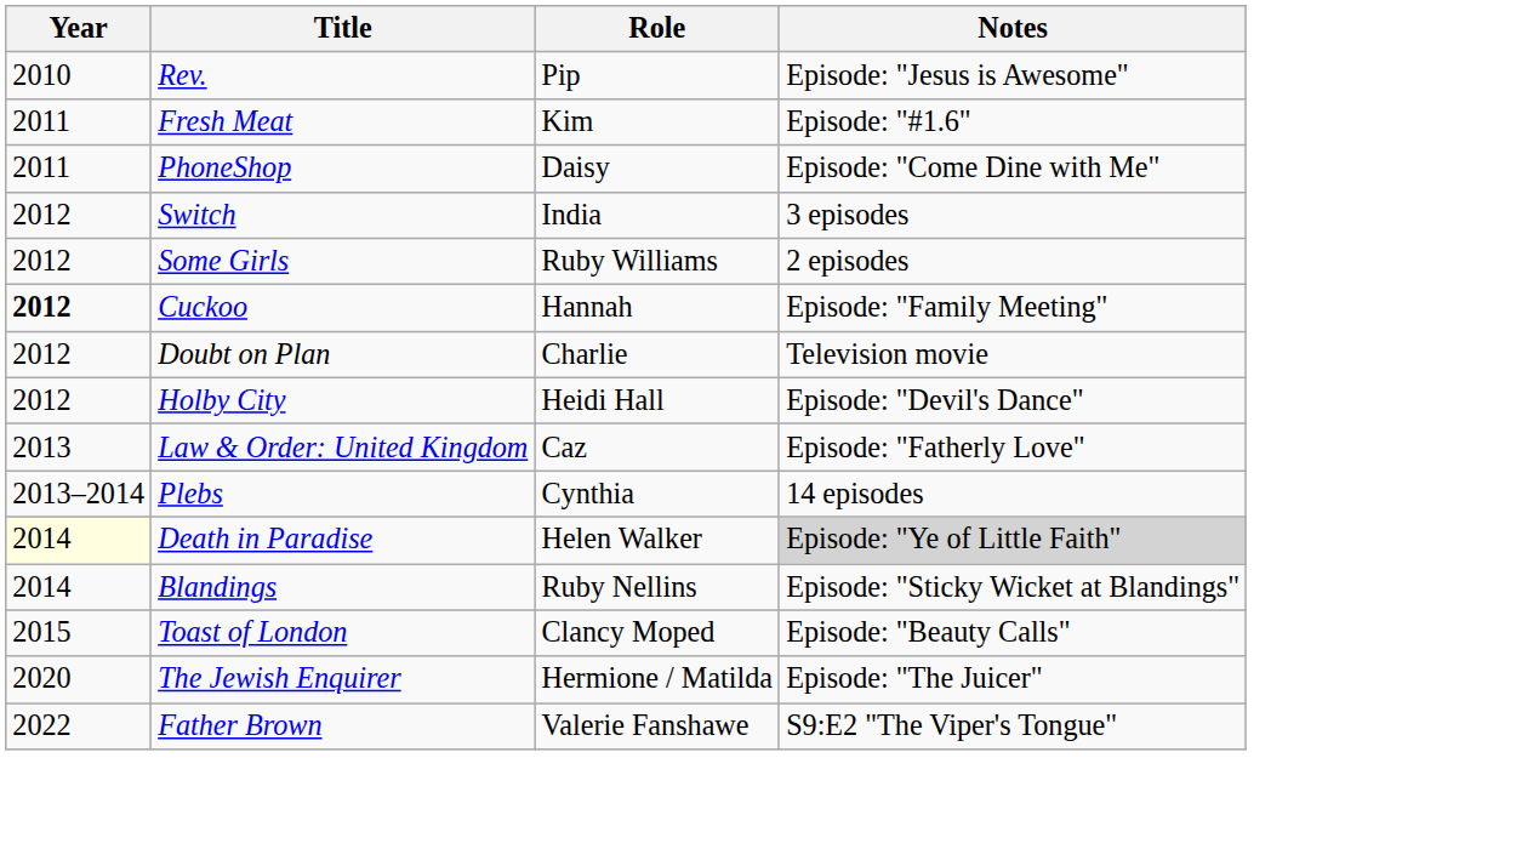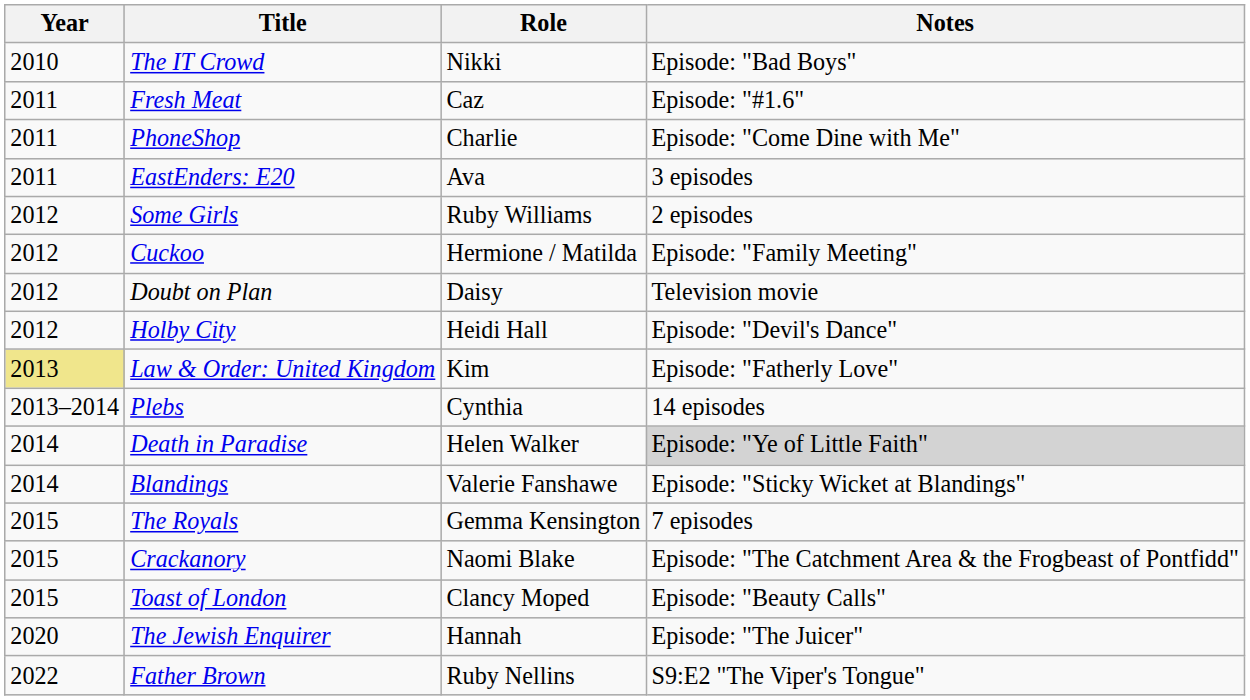- row: 2010 | Rev. | Pip | Episode: "Jesus is Awesome"
+ row: 2010 | The IT Crowd | Nikki | Episode: "Bad Boys"
Fresh Meat | Role: Kim -> Caz
PhoneShop | Role: Daisy -> Charlie
+ row: 2011 | EastEnders: E20 | Ava | 3 episodes
- row: 2012 | Switch | India | 3 episodes
Cuckoo | Year: bold -> normal
Cuckoo | Role: Hannah -> Hermione / Matilda
Doubt on Plan | Role: Charlie -> Daisy
Law & Order: United Kingdom | Year: no background -> khaki background
Law & Order: United Kingdom | Role: Caz -> Kim
Death in Paradise | Year: lightyellow background -> no background
Blandings | Role: Ruby Nellins -> Valerie Fanshawe
+ row: 2015 | The Royals | Gemma Kensington | 7 episodes
+ row: 2015 | Crackanory | Naomi Blake | Episode: "The Catchment Area & the Frogbeast of Pontfidd"
The Jewish Enquirer | Role: Hermione / Matilda -> Hannah
Father Brown | Role: Valerie Fanshawe -> Ruby Nellins
